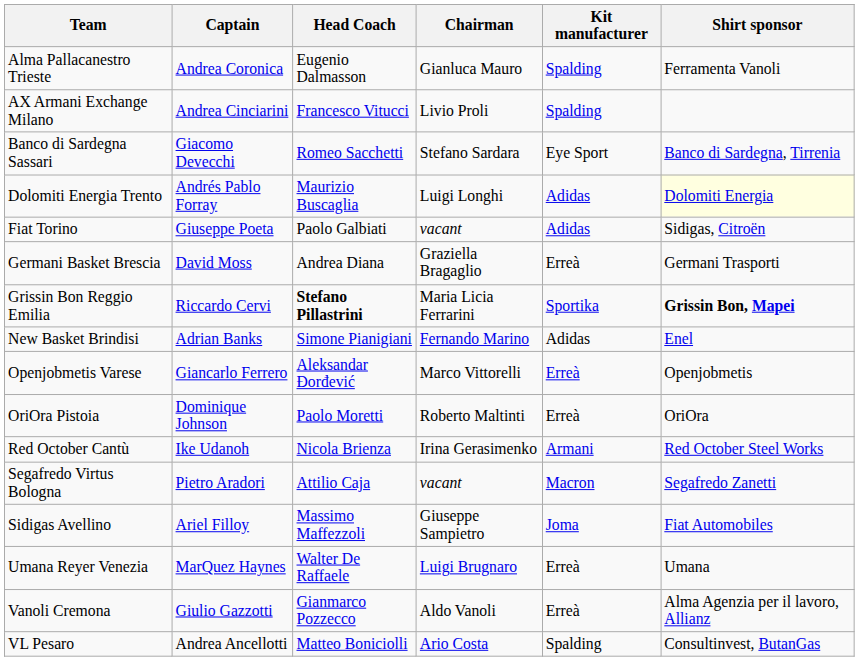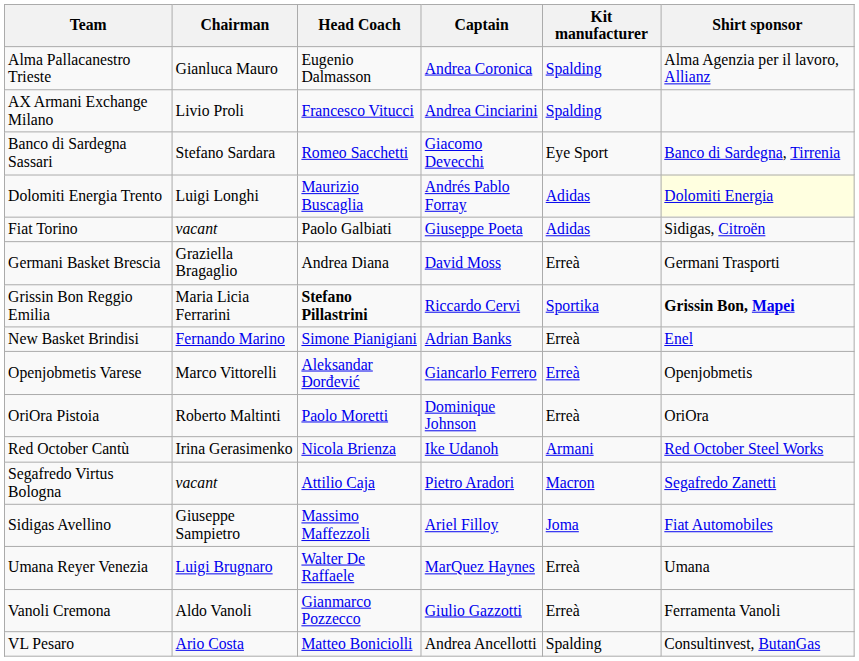columns swapped: Chairman <-> Captain
Alma Pallacanestro Trieste | Shirt sponsor: Ferramenta Vanoli -> Alma Agenzia per il lavoro, Allianz
New Basket Brindisi | Kit manufacturer: Adidas -> Erreà
Vanoli Cremona | Shirt sponsor: Alma Agenzia per il lavoro, Allianz -> Ferramenta Vanoli
